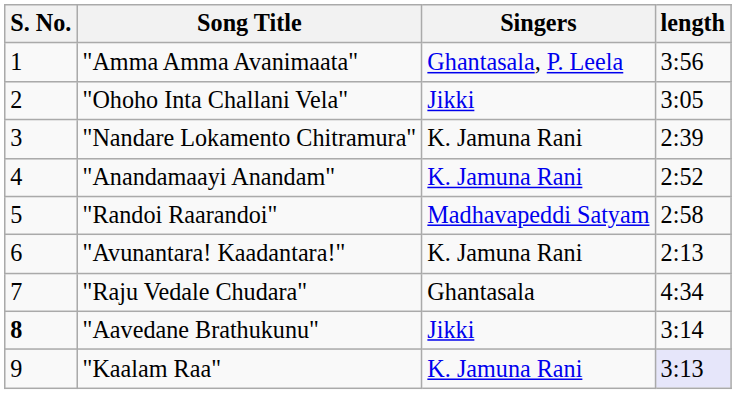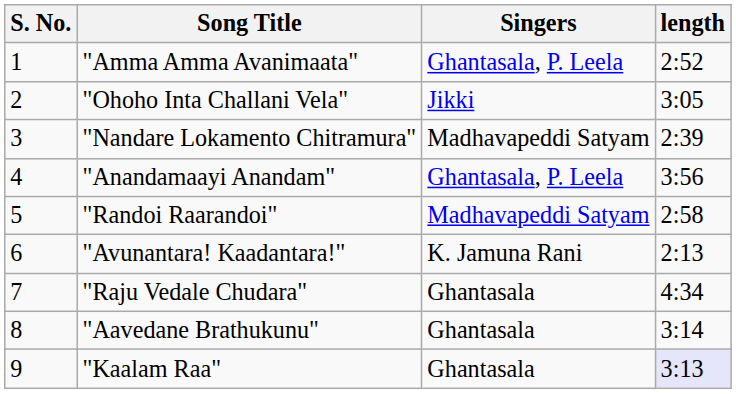"Amma Amma Avanimaata" | length: 3:56 -> 2:52
"Nandare Lokamento Chitramura" | Singers: K. Jamuna Rani -> Madhavapeddi Satyam
"Anandamaayi Anandam" | Singers: K. Jamuna Rani -> Ghantasala, P. Leela
"Anandamaayi Anandam" | length: 2:52 -> 3:56
"Aavedane Brathukunu" | S. No.: bold -> normal
"Aavedane Brathukunu" | Singers: Jikki -> Ghantasala
"Kaalam Raa" | Singers: K. Jamuna Rani -> Ghantasala
